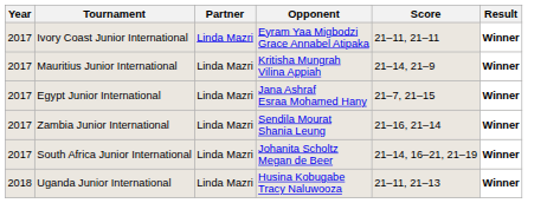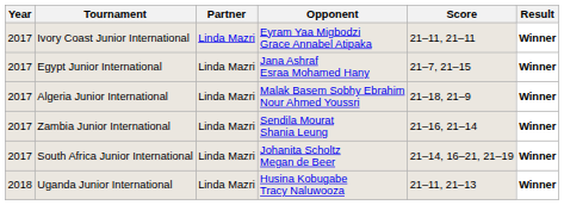- row: 2017 | Mauritius Junior International | Linda Mazri | Kritisha Mungrah Vilina Appiah | 21–14, 21–9 | Winner
+ row: 2017 | Algeria Junior International | Linda Mazri | Malak Basem Sobhy Ebrahim Nour Ahmed Youssri | 21–18, 21–9 | Winner
